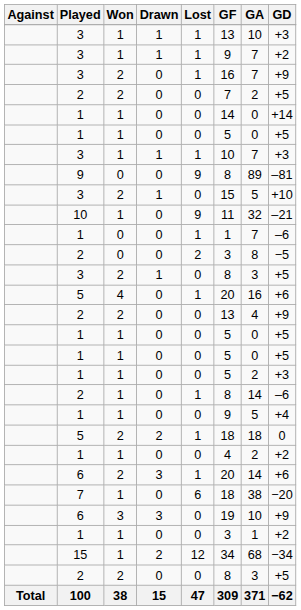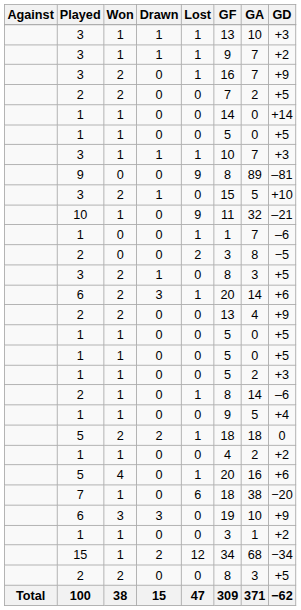rows swapped: 6 / 2 <-> 5 / 4
